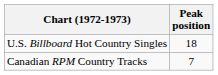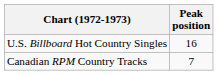U.S. Billboard Hot Country Singles | Peak position: 18 -> 16
